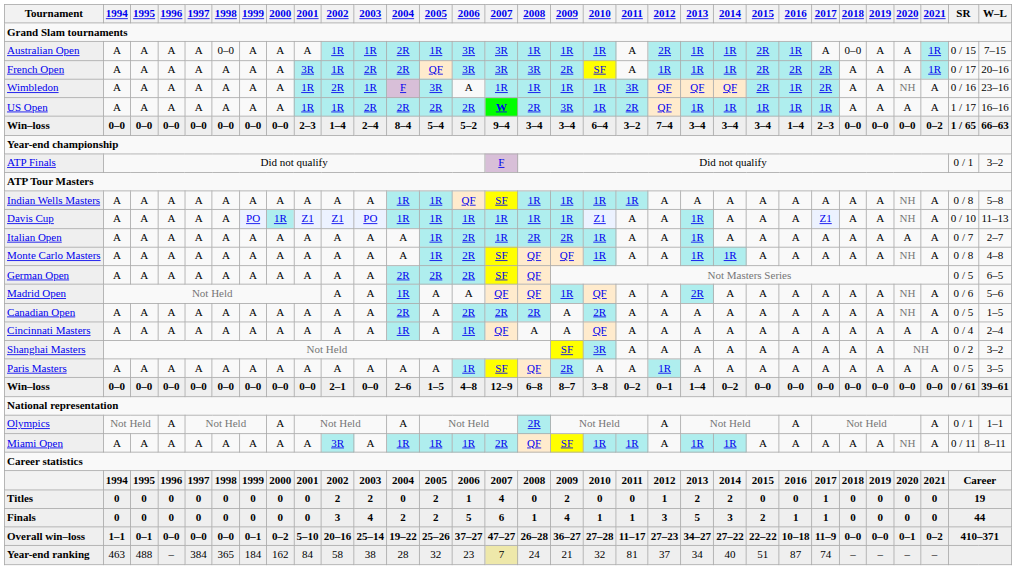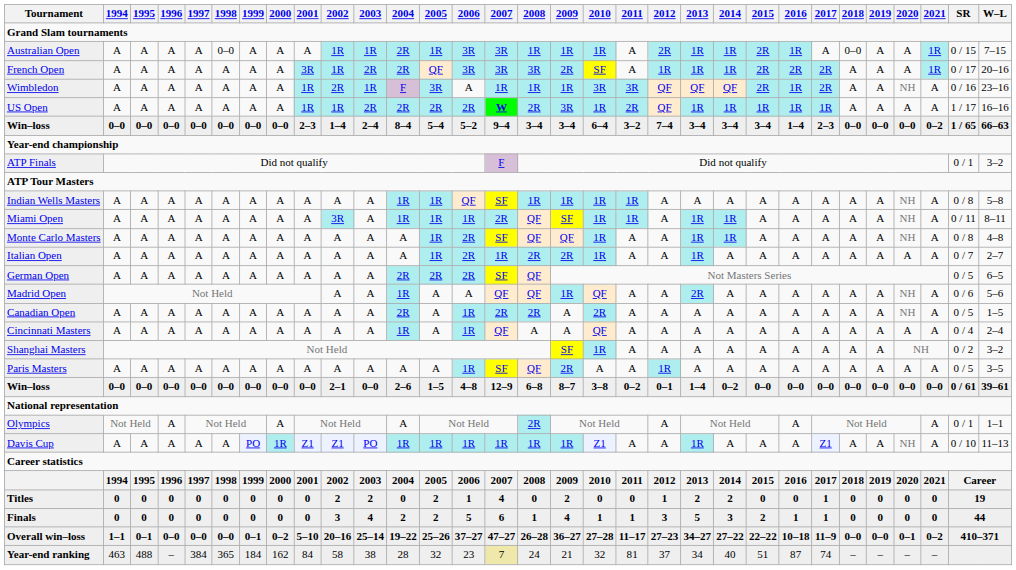Wimbledon | 2010: 1R -> 3R
rows swapped: Miami Open <-> Davis Cup
rows swapped: Monte Carlo Masters <-> Italian Open
Canadian Open | 2006: 2R -> 1R
Shanghai Masters | 2010: 3R -> 1R
